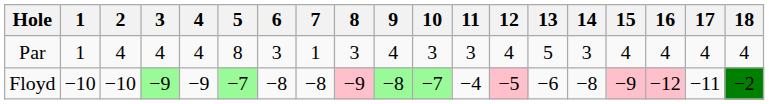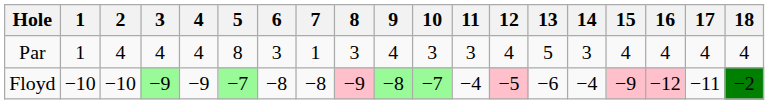Floyd | 14: −8 -> −4
